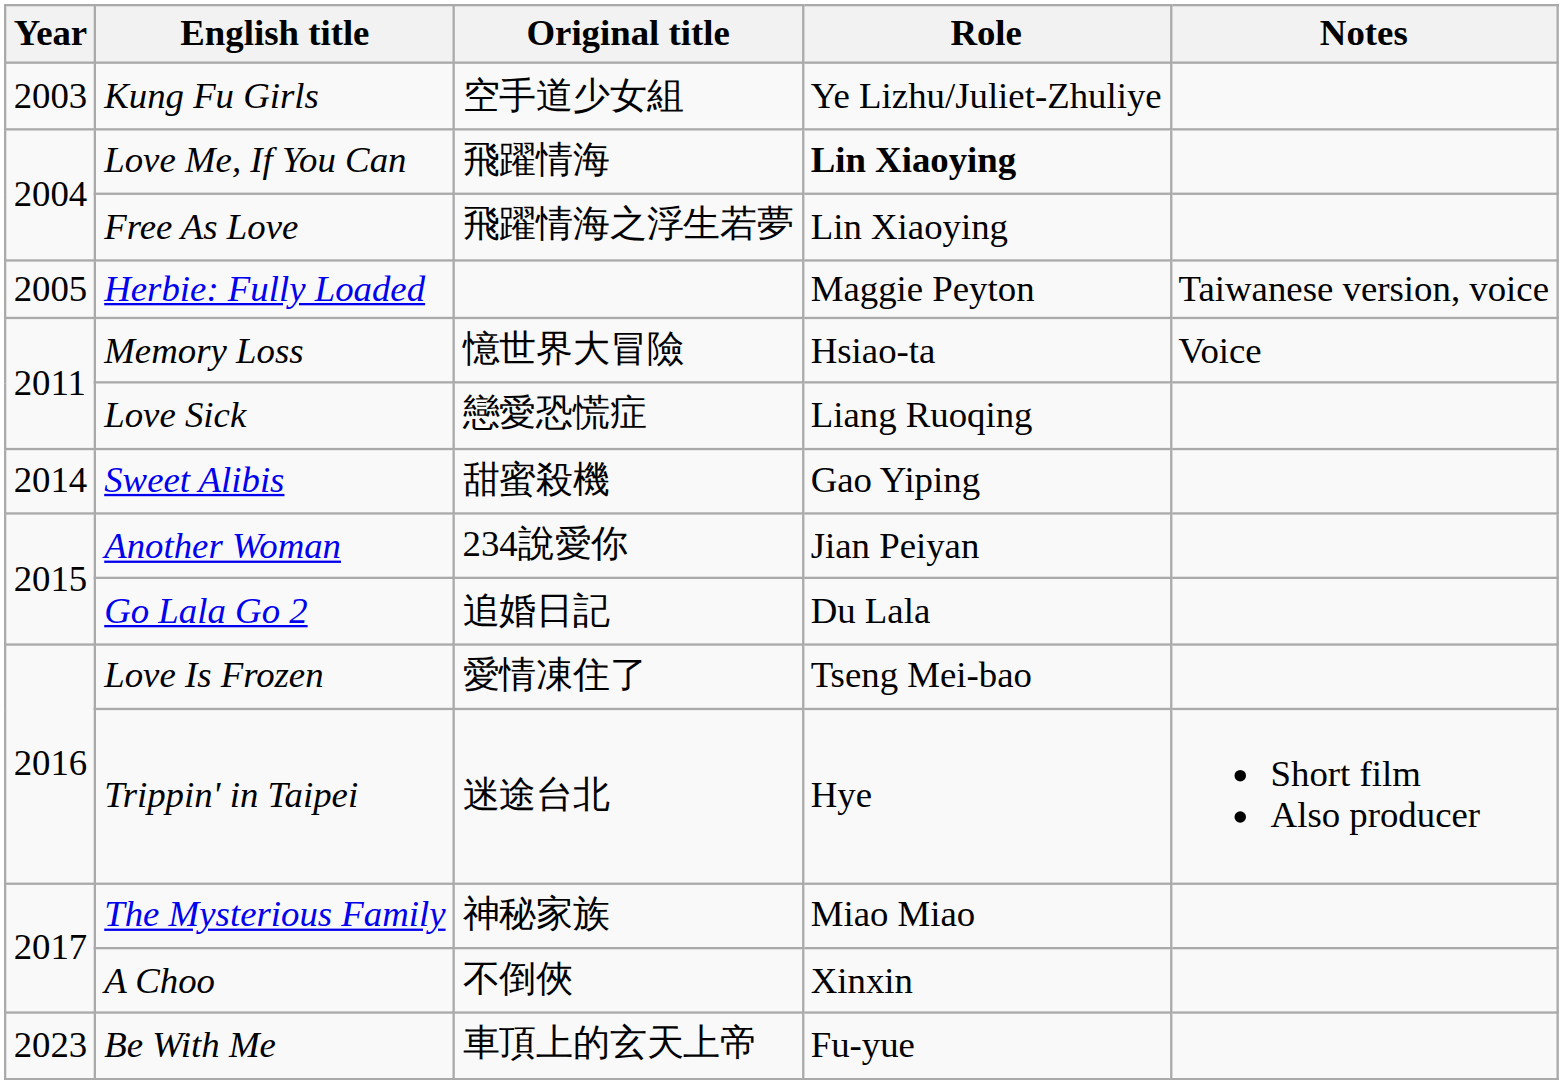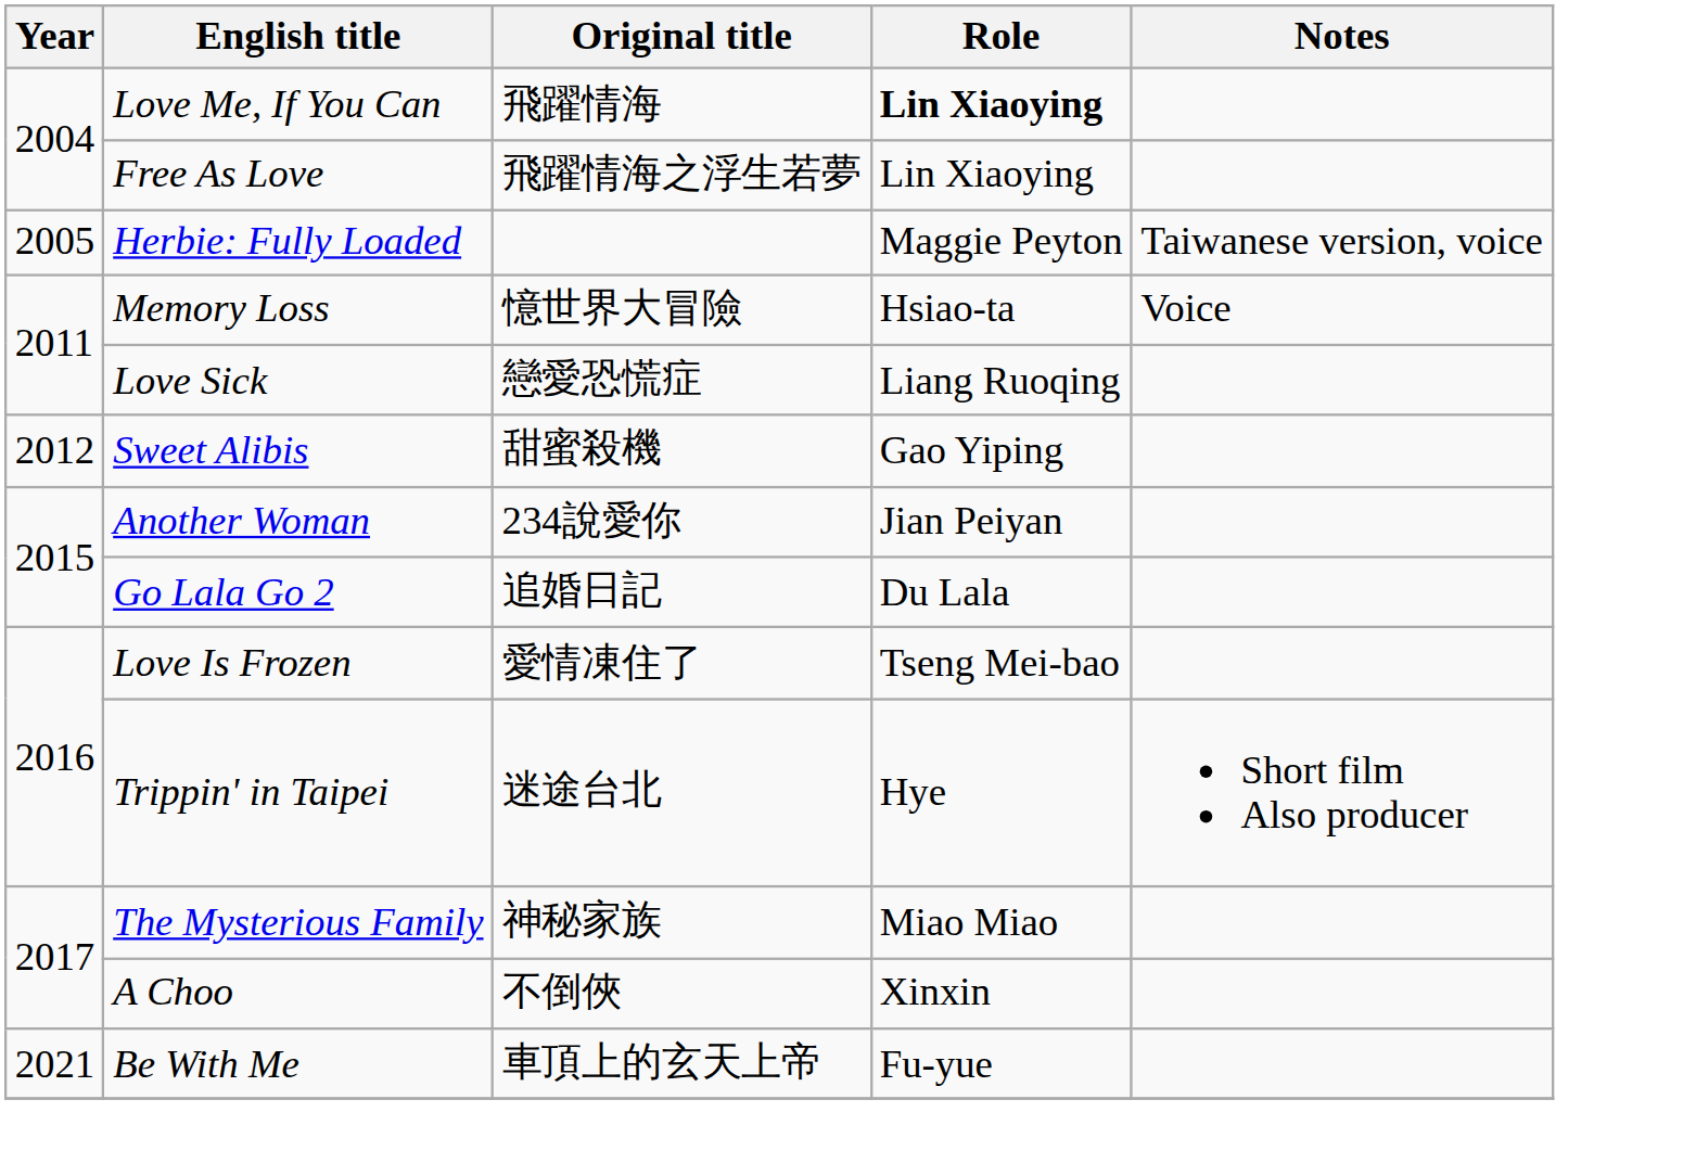- row: 2003 | Kung Fu Girls | 空手道少女組 | Ye Lizhu/Juliet-Zhuliye
Sweet Alibis | Year: 2014 -> 2012
Be With Me | Year: 2023 -> 2021
